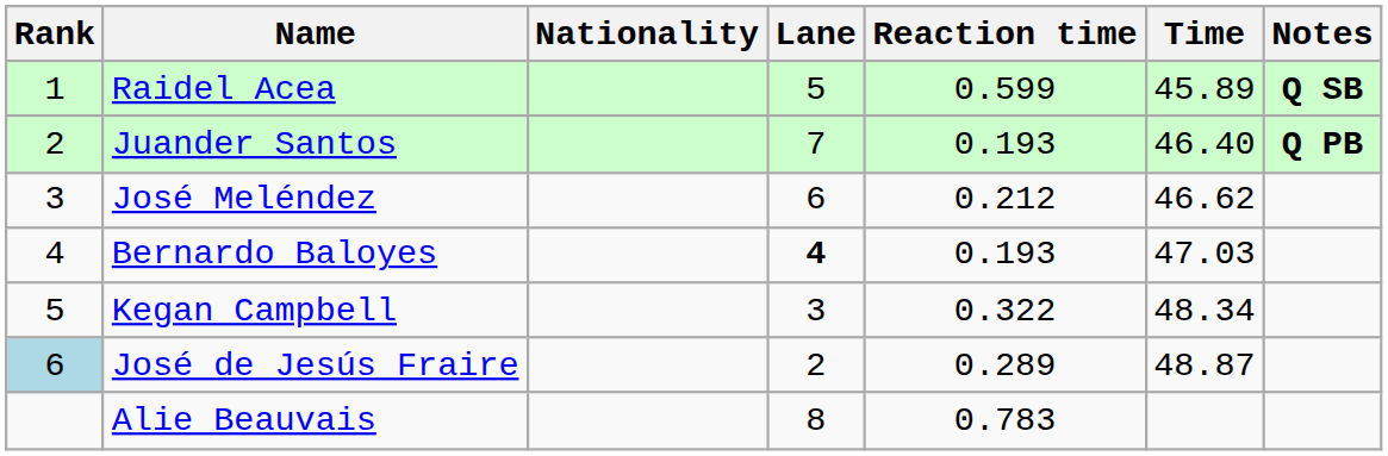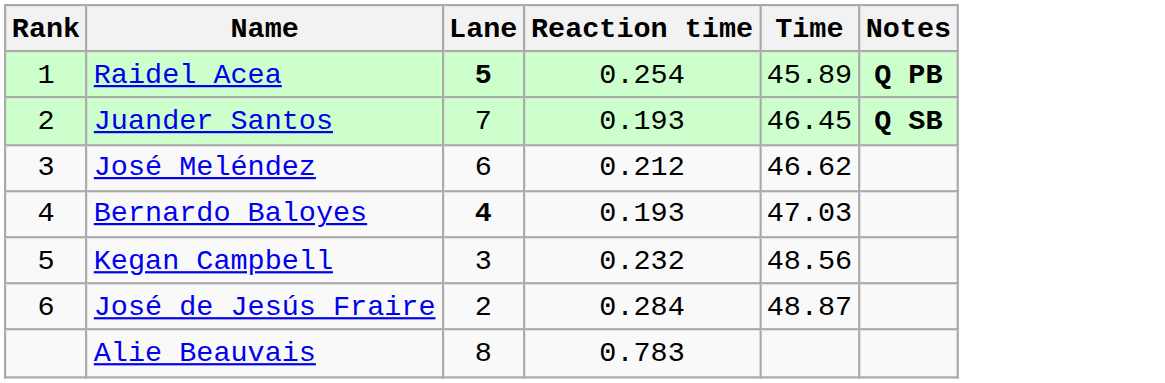- column: Nationality
Raidel Acea | Lane: normal -> bold
Raidel Acea | Reaction time: 0.599 -> 0.254
Raidel Acea | Notes: Q SB -> Q PB
Juander Santos | Time: 46.40 -> 46.45
Juander Santos | Notes: Q PB -> Q SB
Kegan Campbell | Reaction time: 0.322 -> 0.232
Kegan Campbell | Time: 48.34 -> 48.56
José de Jesús Fraire | Rank: lightblue background -> no background
José de Jesús Fraire | Reaction time: 0.289 -> 0.284
